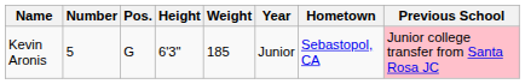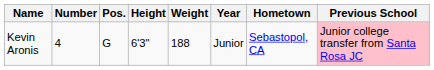Kevin Aronis | Number: 5 -> 4
Kevin Aronis | Weight: 185 -> 188
